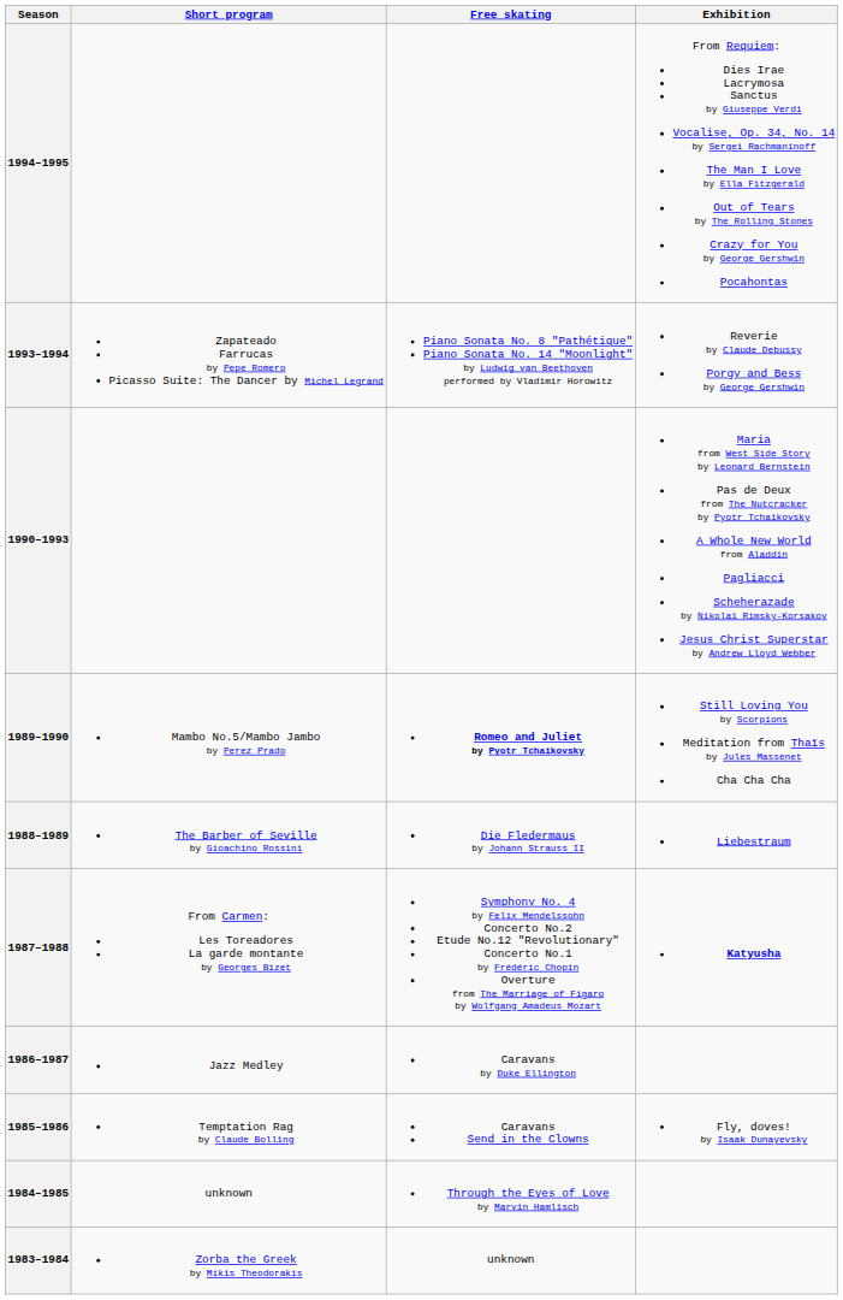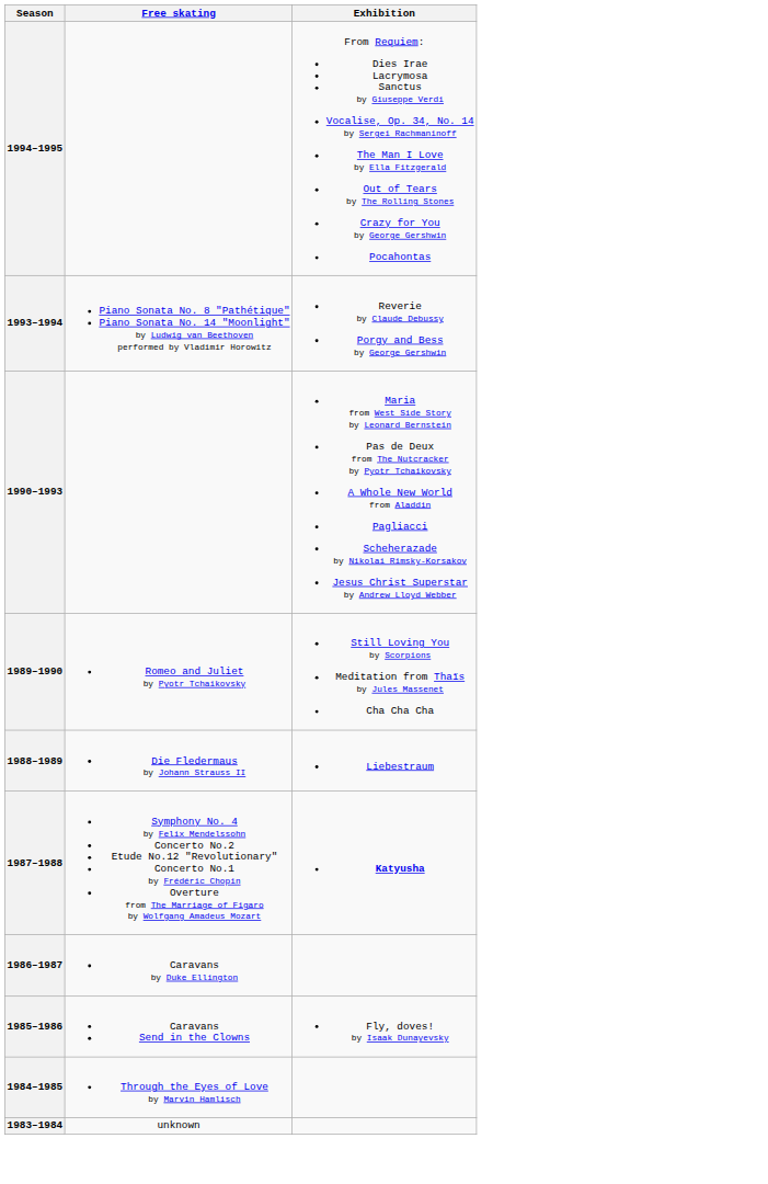- column: Short program | Zapateado Farrucas by Pepe Romero Picasso Suite: The Dancer by Michel Legrand | Mambo No.5/Mambo Jambo by Perez Prado | The Barber of Seville by Gioachino Rossini | From Carmen: Les Toreadores La garde montante by Georges Bizet | Jazz Medley | Temptation Rag by Claude Bolling | unknown | Zorba the Greek by Míkis Theodorakis
1989–1990 | Free skating: bold -> normal
